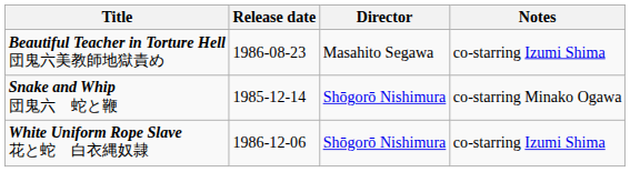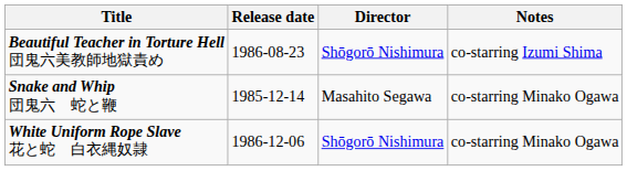Beautiful Teacher in Torture Hell 団鬼六美教師地獄責め | Director: Masahito Segawa -> Shōgorō Nishimura
Snake and Whip 団鬼六 蛇と鞭 | Director: Shōgorō Nishimura -> Masahito Segawa
White Uniform Rope Slave 花と蛇 白衣縄奴隷 | Notes: co-starring Izumi Shima -> co-starring Minako Ogawa
